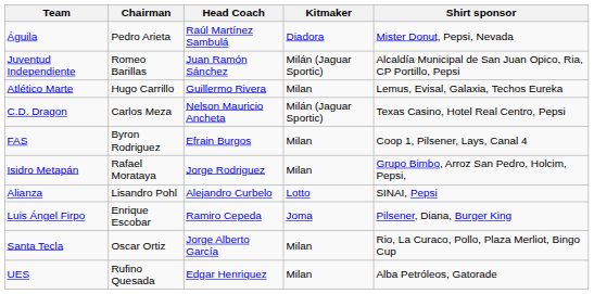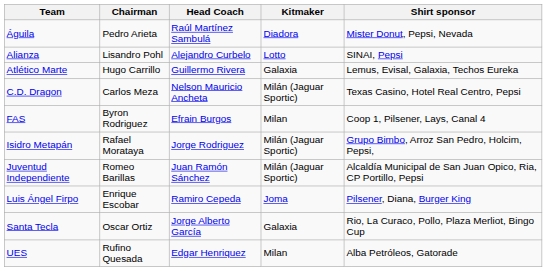rows swapped: Alianza <-> Juventud Independiente
Atlético Marte | Kitmaker: Milan -> Galaxia
Isidro Metapán | Kitmaker: Milan -> Milán (Jaguar Sportic)
Santa Tecla | Kitmaker: Milan -> Galaxia
